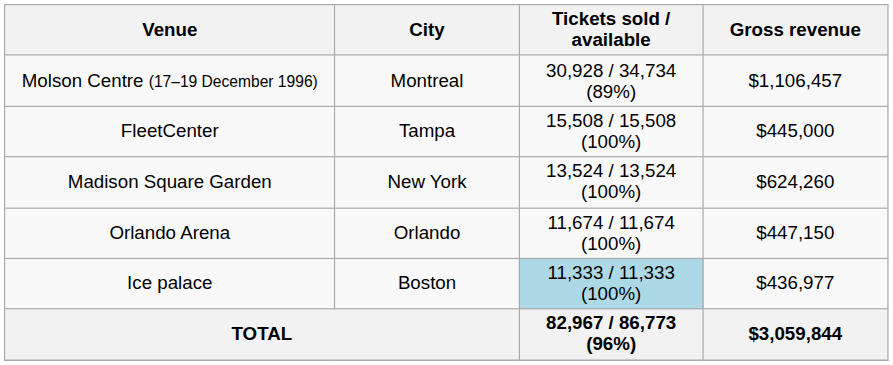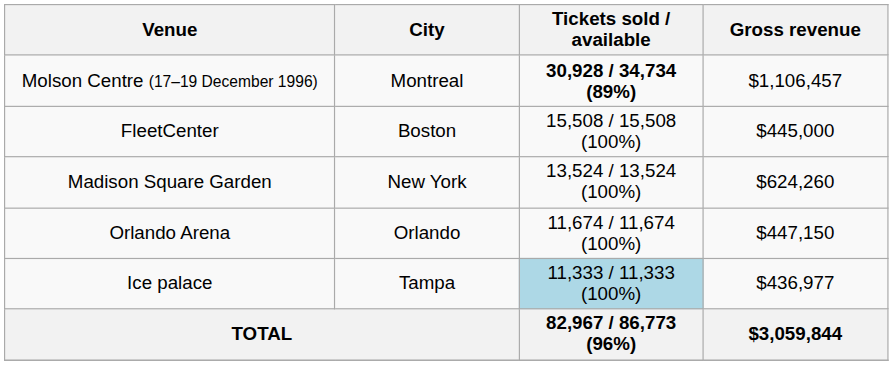Molson Centre (17–19 December 1996) | Tickets sold / available: normal -> bold
FleetCenter | City: Tampa -> Boston
Ice palace | City: Boston -> Tampa
